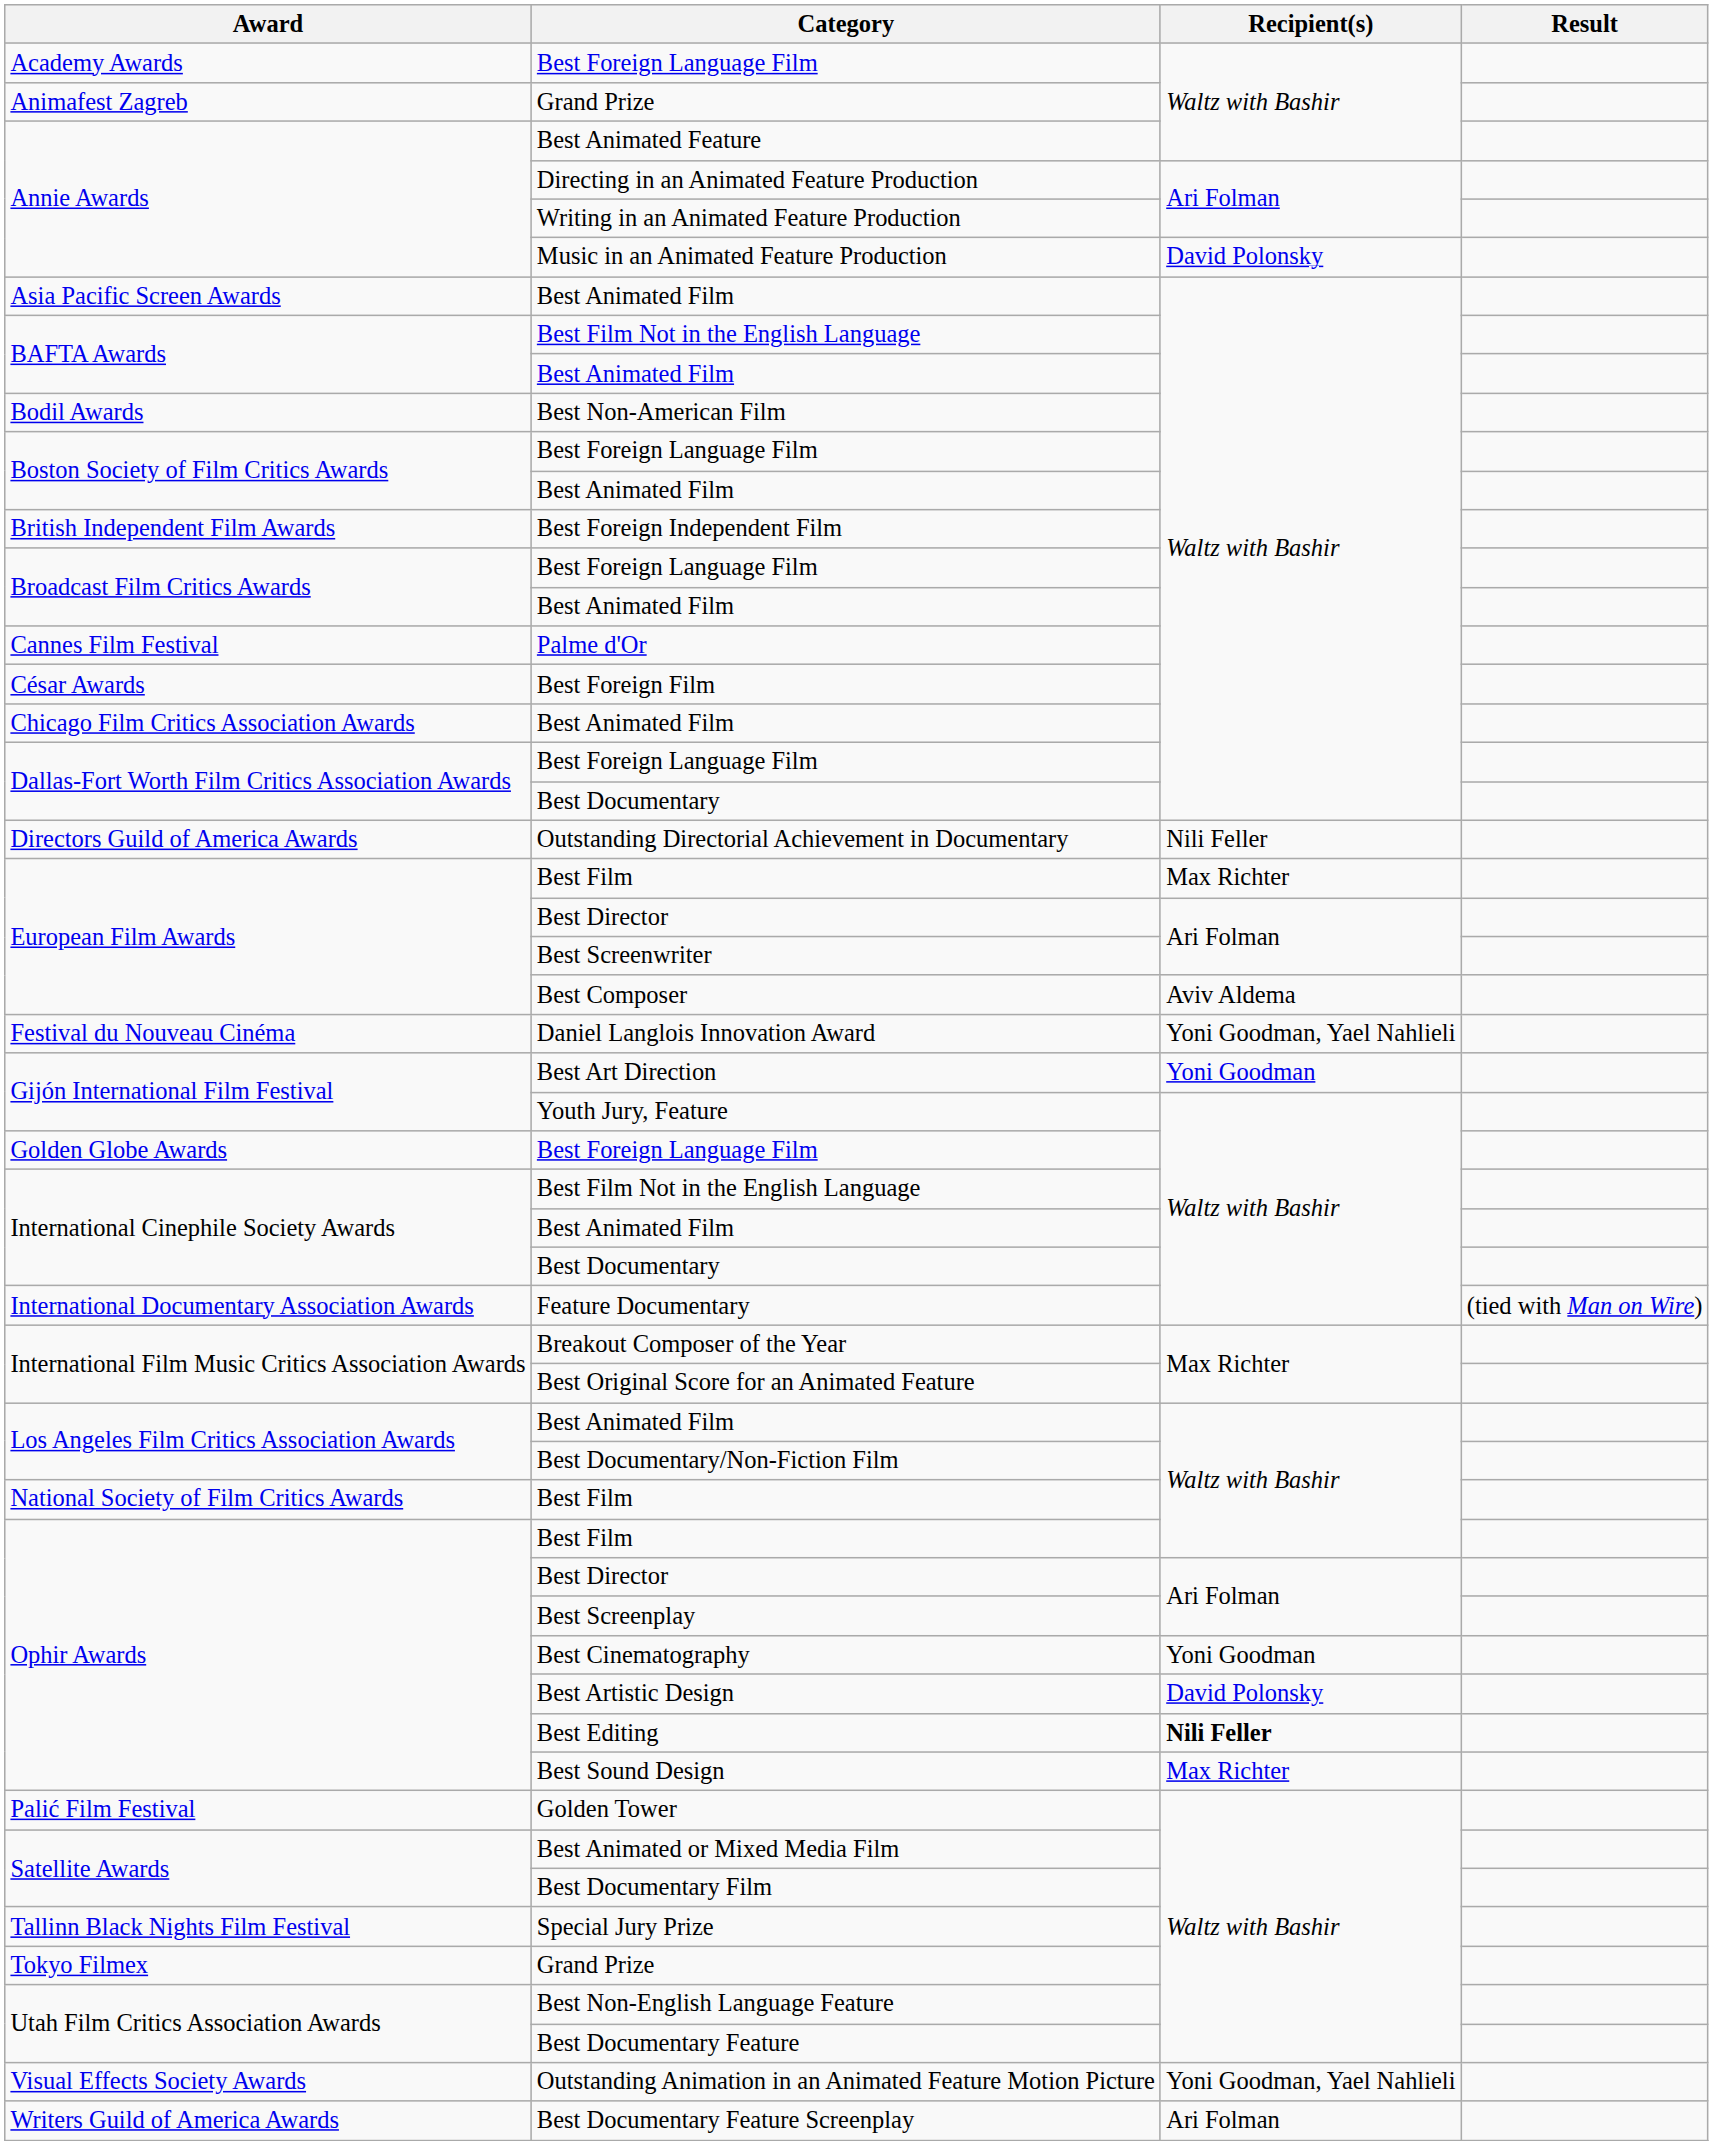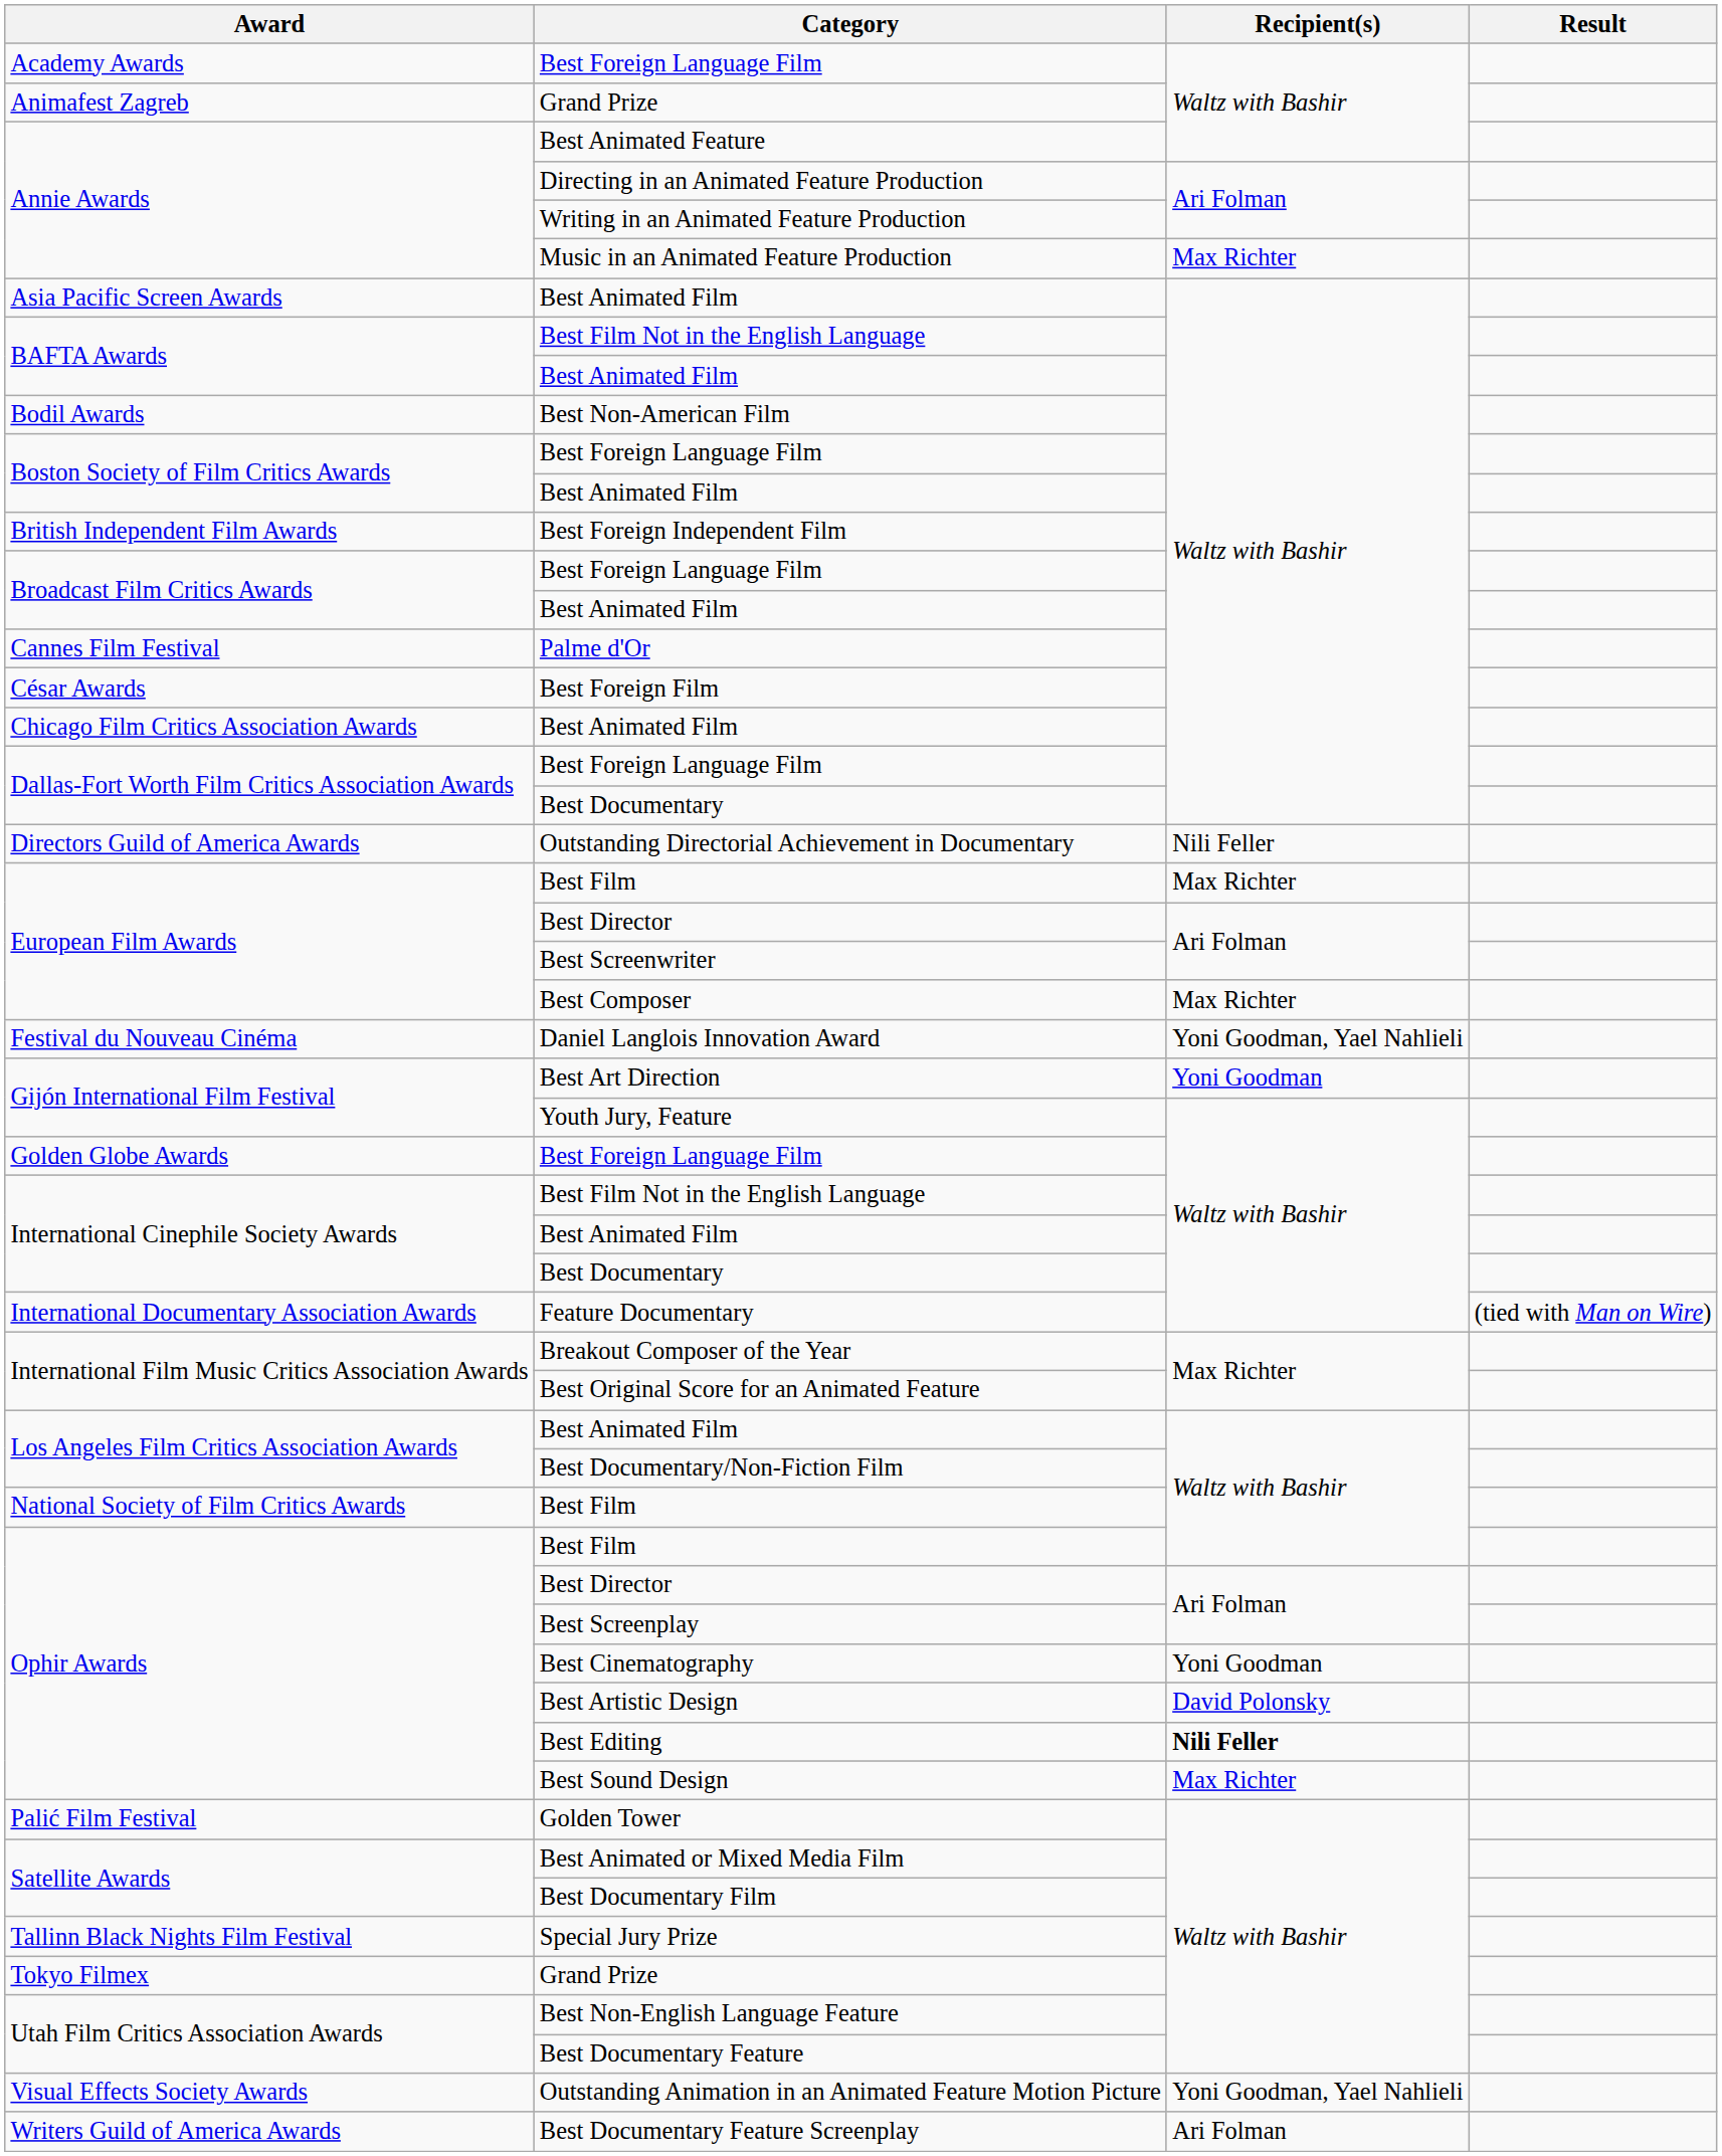Music in an Animated Feature Production | Recipient(s): David Polonsky -> Max Richter
Best Composer | Recipient(s): Aviv Aldema -> Max Richter
